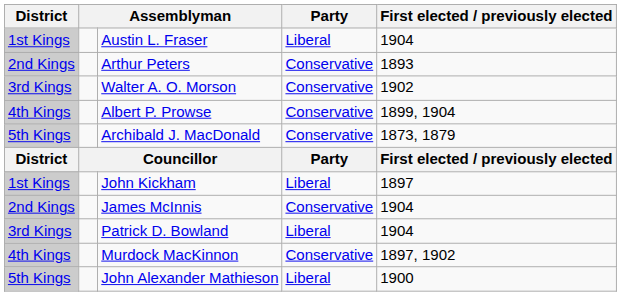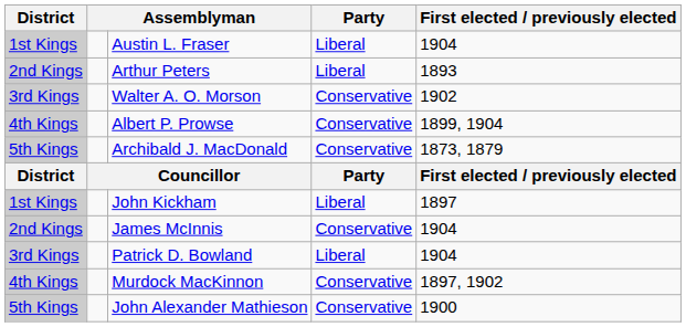Arthur Peters | Party: Conservative -> Liberal
John Alexander Mathieson | Party: Liberal -> Conservative
